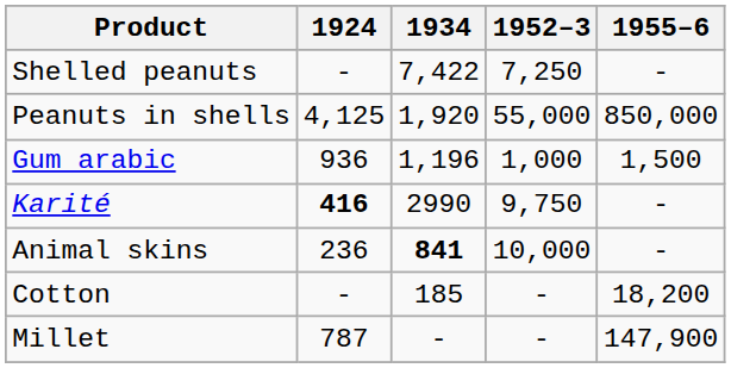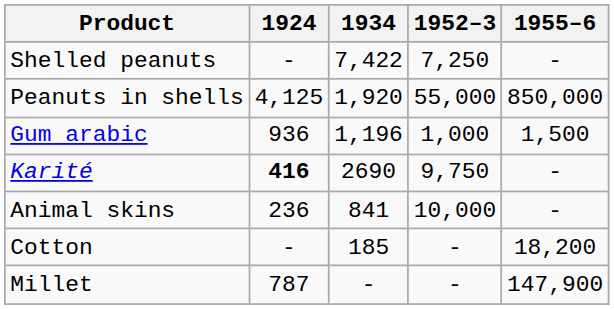Karité | 1934: 2990 -> 2690
Animal skins | 1934: bold -> normal
